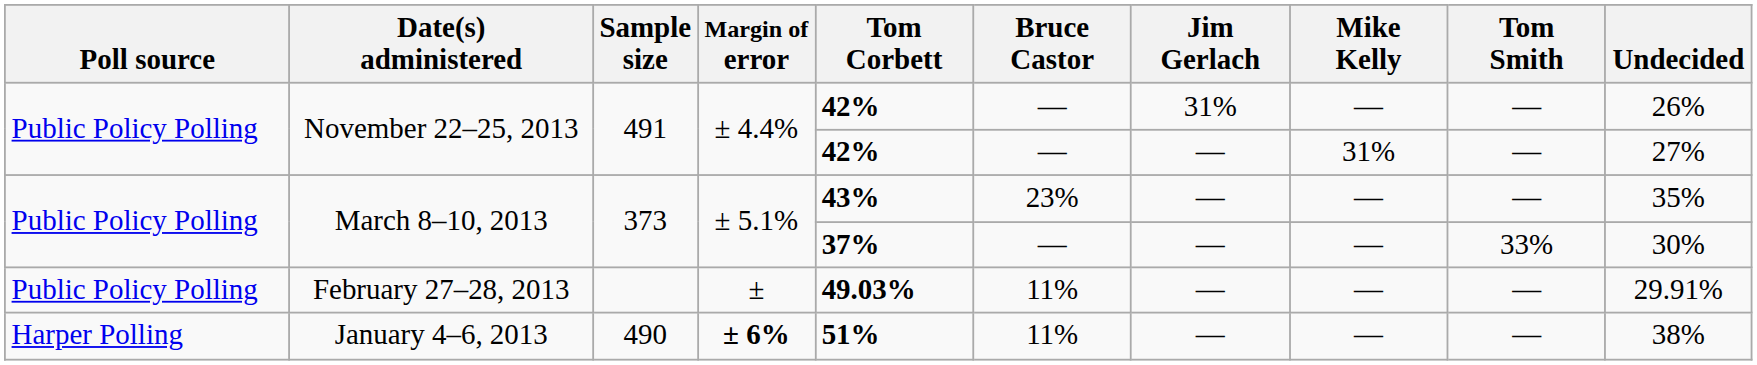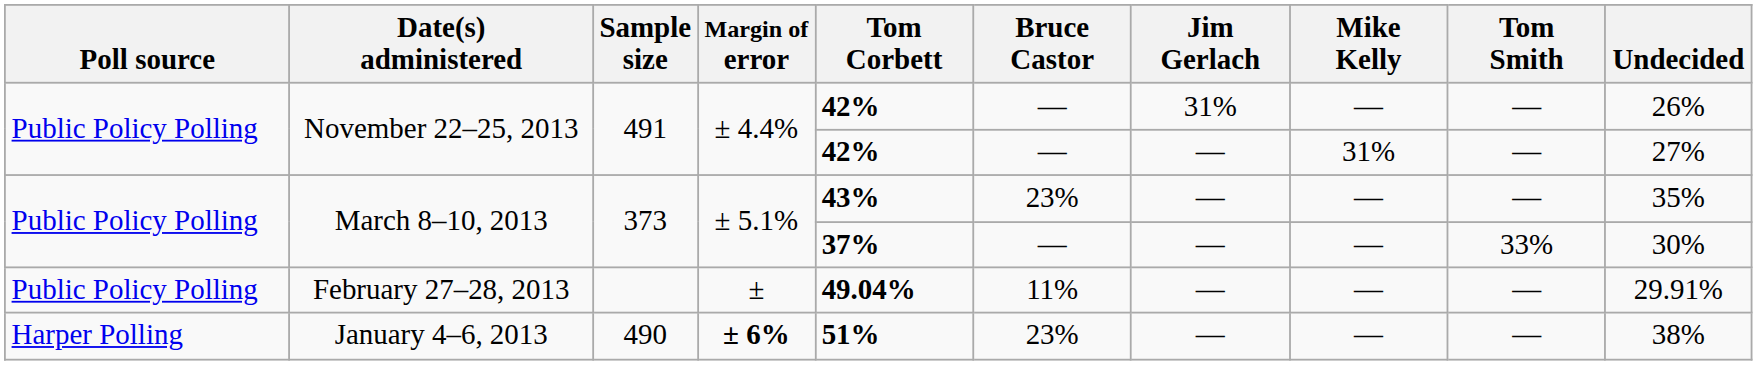February 27–28, 2013 | Tom Corbett: 49.03% -> 49.04%
January 4–6, 2013 | Bruce Castor: 11% -> 23%
